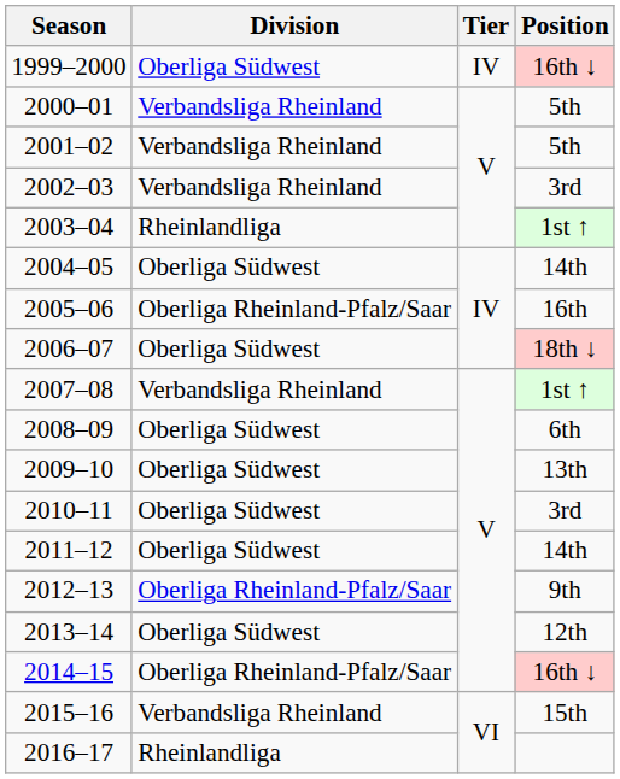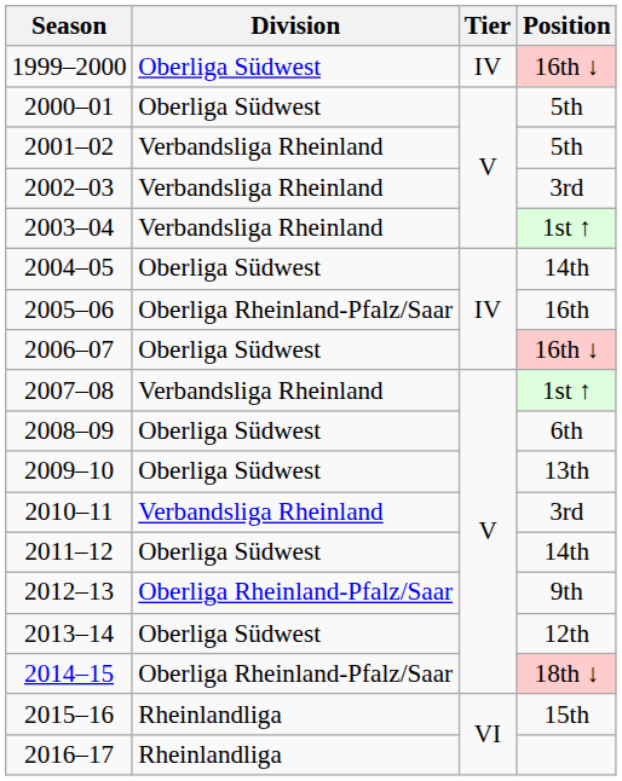2000–01 | Division: Verbandsliga Rheinland -> Oberliga Südwest
2003–04 | Division: Rheinlandliga -> Verbandsliga Rheinland
2006–07 | Position: 18th ↓ -> 16th ↓
2010–11 | Division: Oberliga Südwest -> Verbandsliga Rheinland
2014–15 | Position: 16th ↓ -> 18th ↓
2015–16 | Division: Verbandsliga Rheinland -> Rheinlandliga
